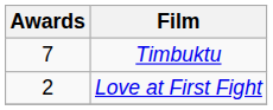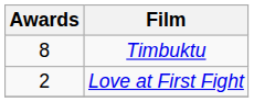Timbuktu | Awards: 7 -> 8
